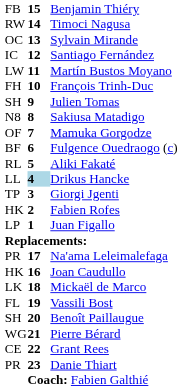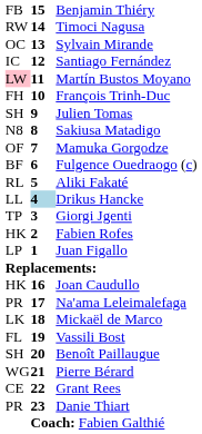Martín Bustos Moyano | column 1: no background -> pink background
rows swapped: Joan Caudullo <-> Na'ama Leleimalefaga
